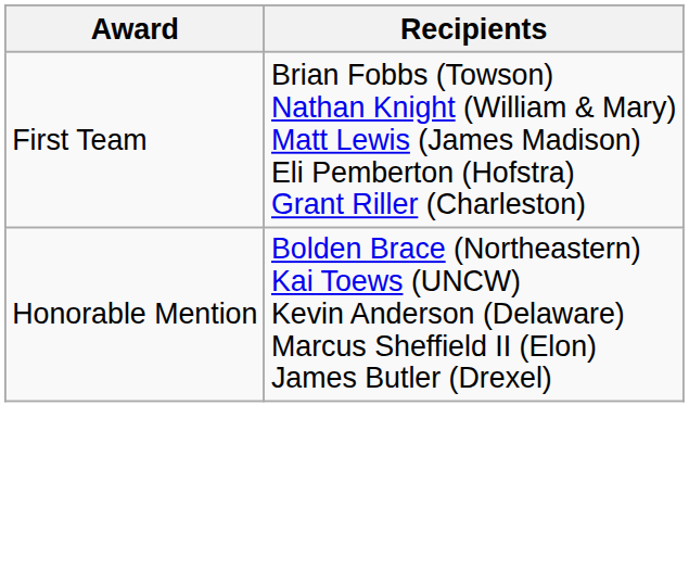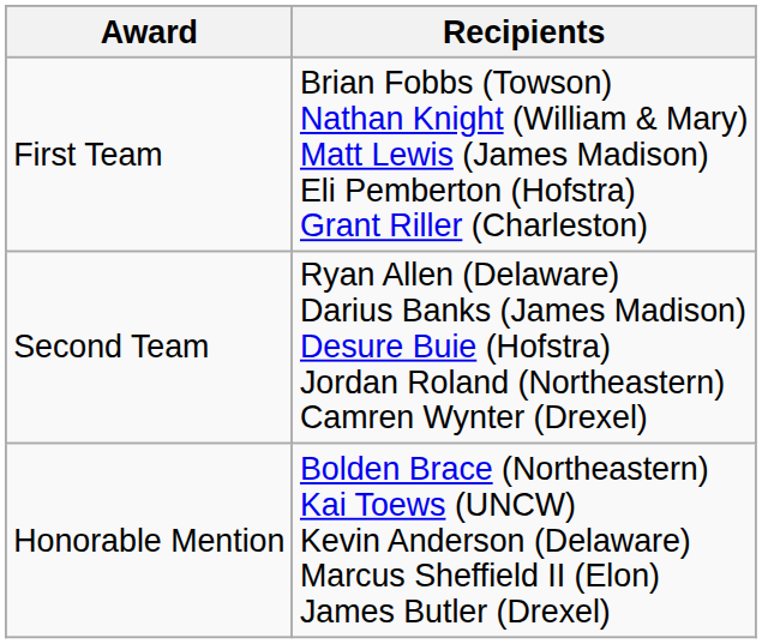+ row: Second Team | Ryan Allen (Delaware) Darius Banks (James Madison) Desure Buie (Hofstra) Jordan Roland (Northeastern) Camren Wynter (Drexel)
